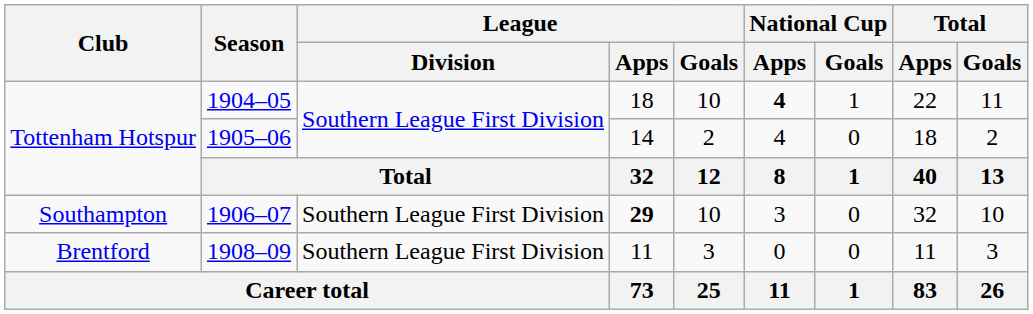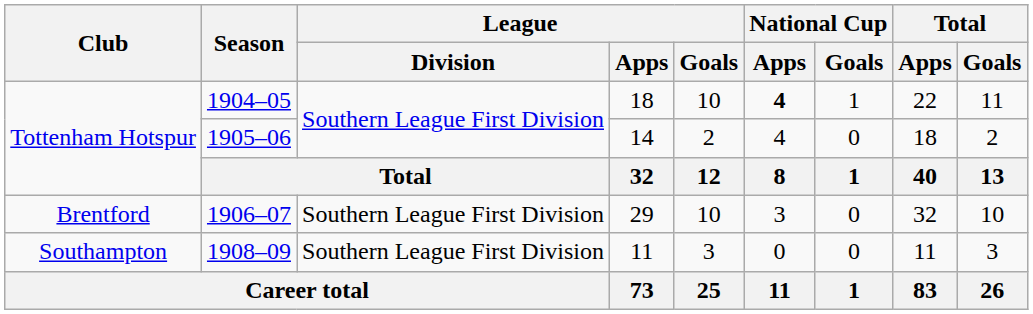1906–07 | Club: Southampton -> Brentford
1906–07 | League / Apps: bold -> normal
1908–09 | Club: Brentford -> Southampton
